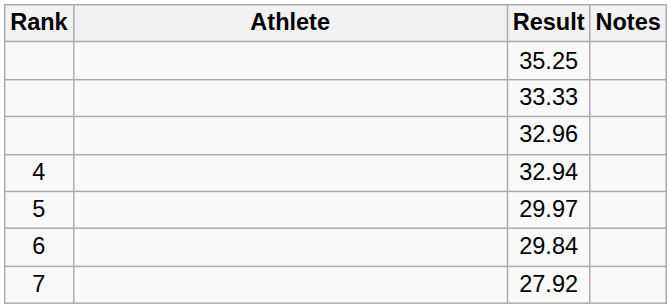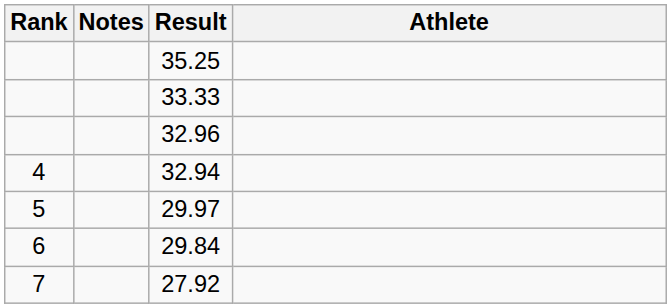columns swapped: Athlete <-> Notes
